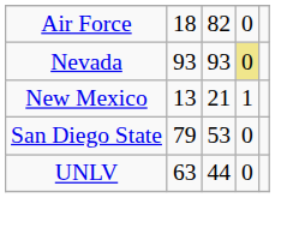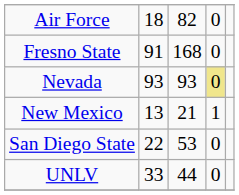+ row: Fresno State | 91 | 168 | 0
San Diego State | column 2: 79 -> 22
UNLV | column 2: 63 -> 33
